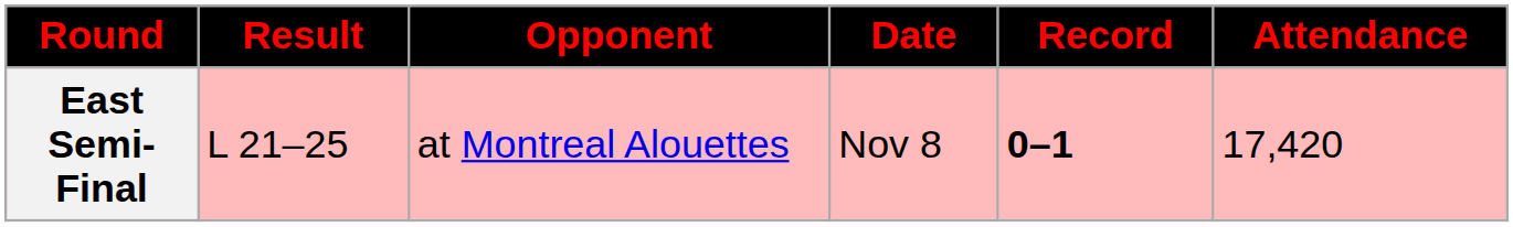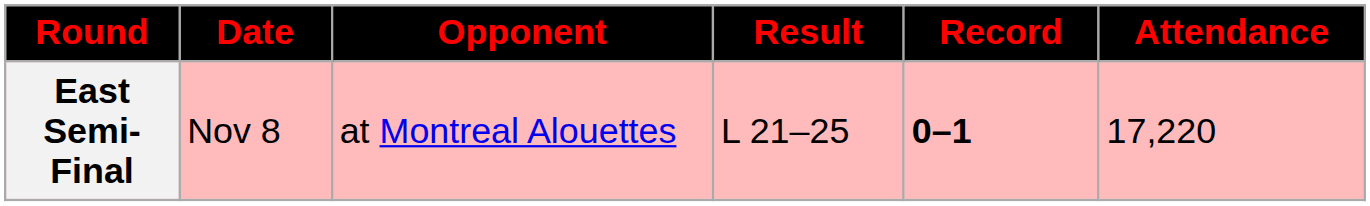columns swapped: Date <-> Result
East Semi-Final | Attendance: 17,420 -> 17,220
